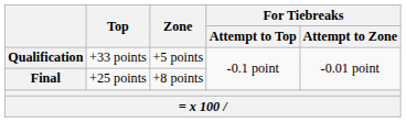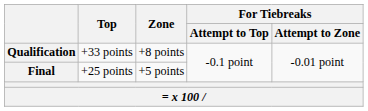Qualification | Zone: +5 points -> +8 points
Final | Zone: +8 points -> +5 points
